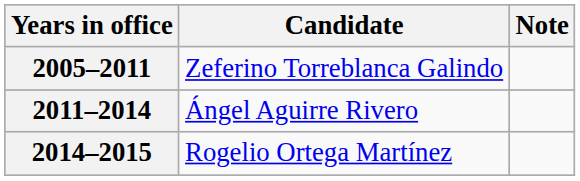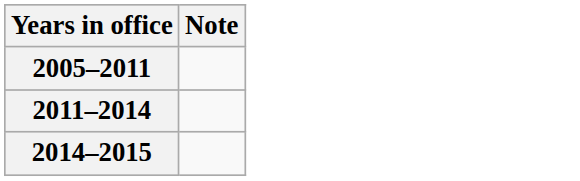- column: Candidate | Zeferino Torreblanca Galindo | Ángel Aguirre Rivero | Rogelio Ortega Martínez
